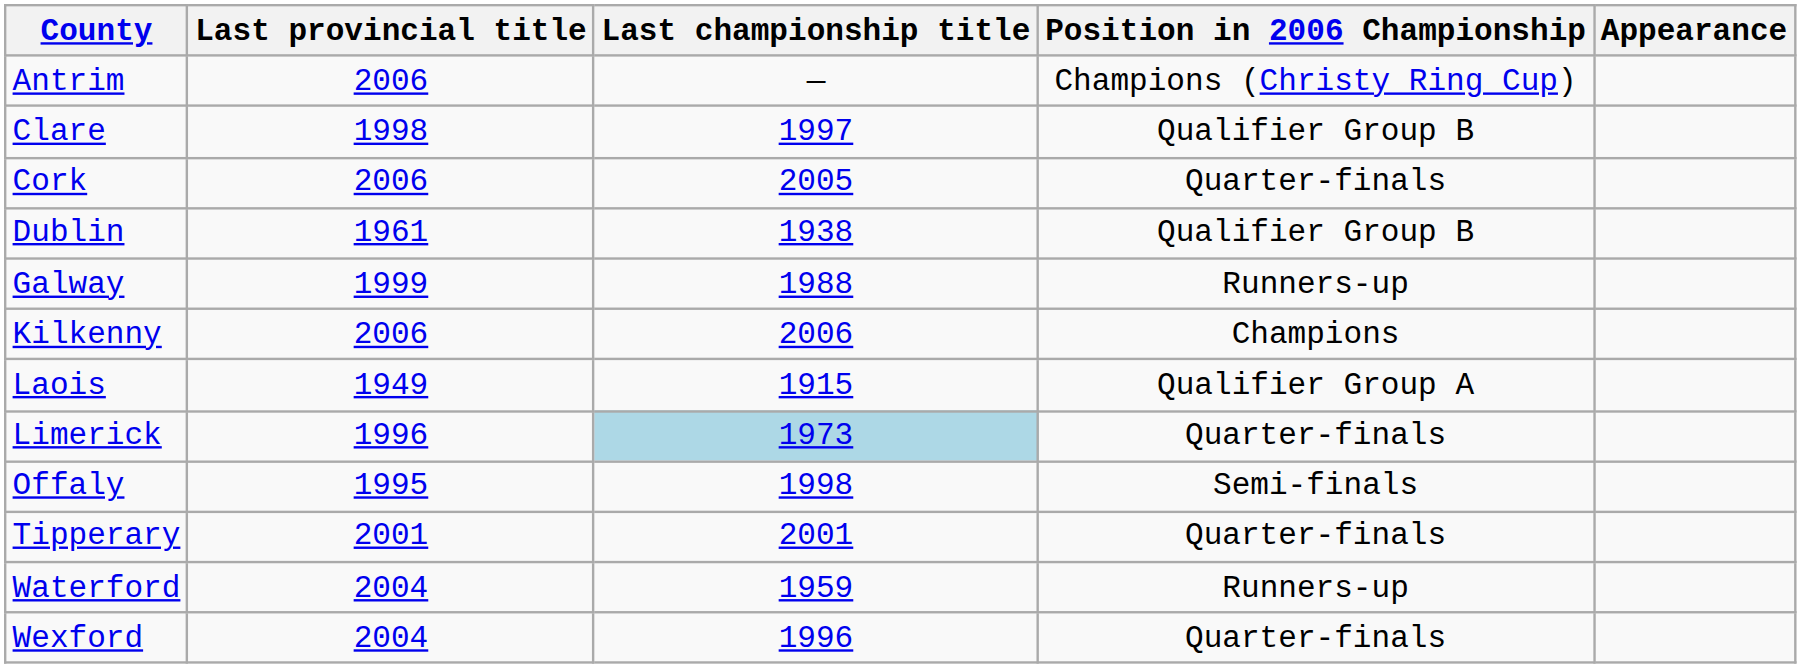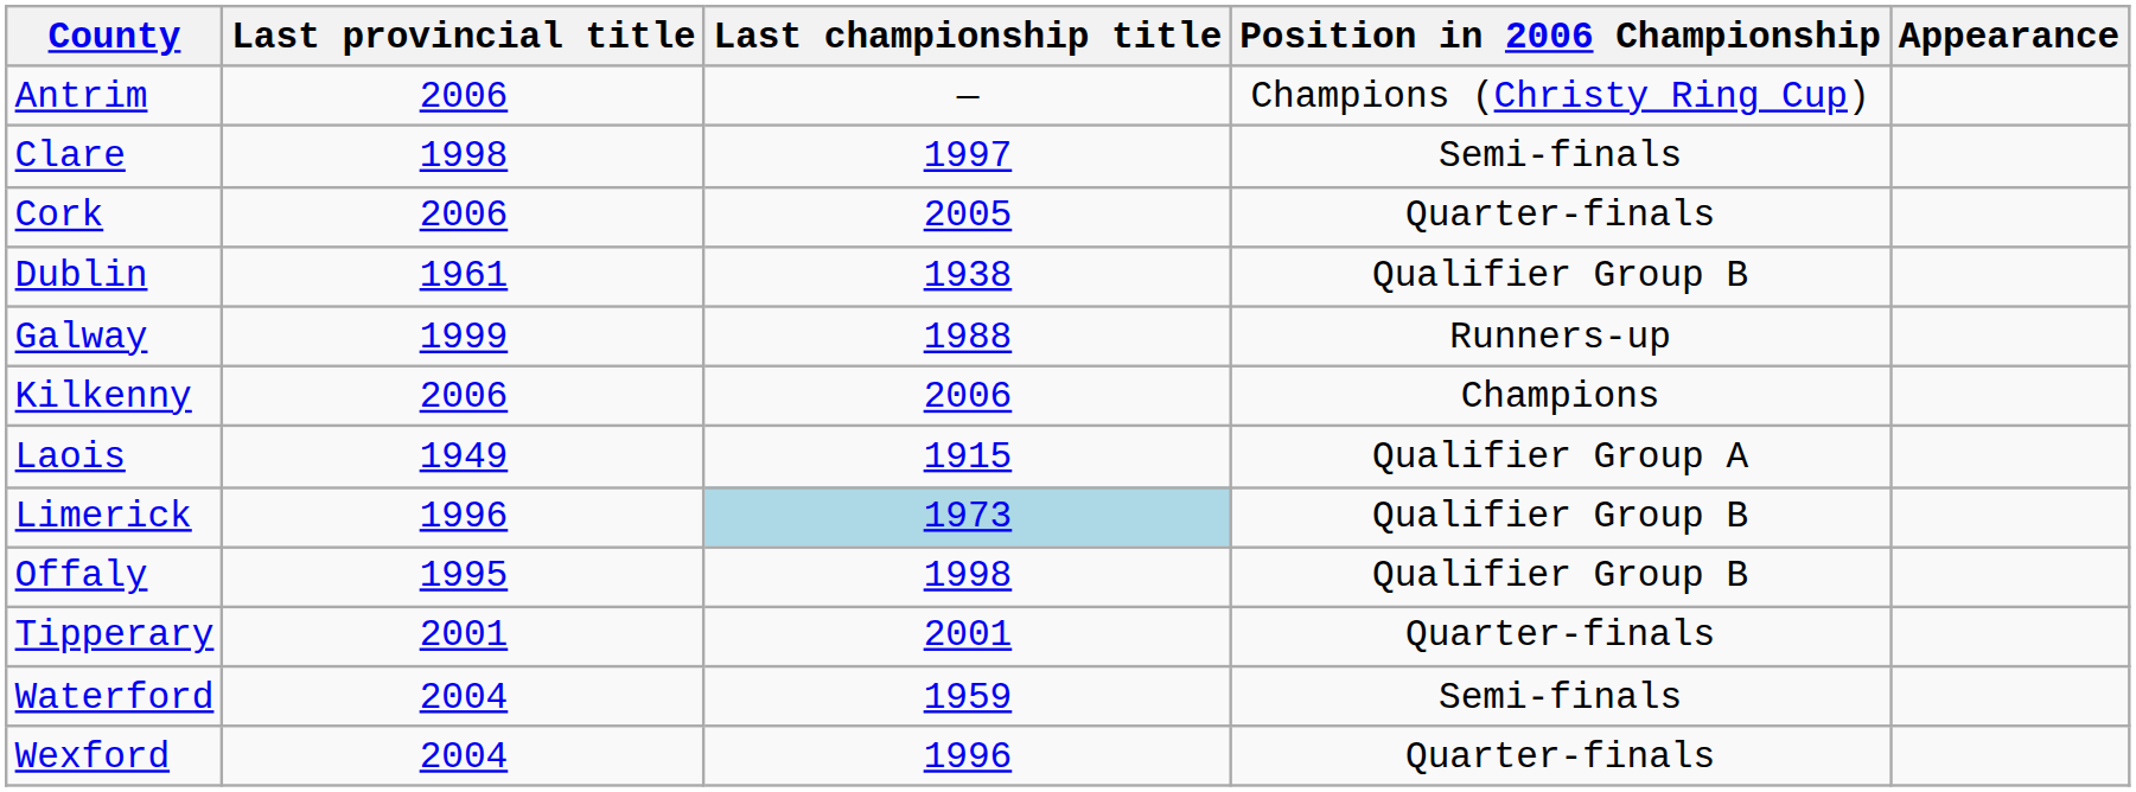Clare | Position in 2006 Championship: Qualifier Group B -> Semi-finals
Limerick | Position in 2006 Championship: Quarter-finals -> Qualifier Group B
Offaly | Position in 2006 Championship: Semi-finals -> Qualifier Group B
Waterford | Position in 2006 Championship: Runners-up -> Semi-finals
